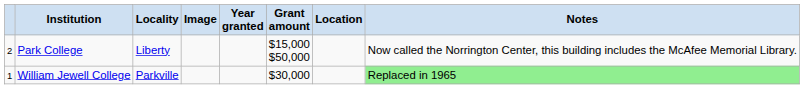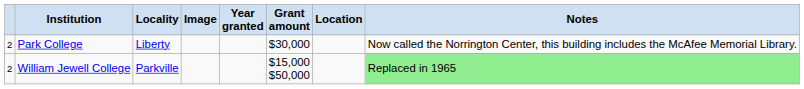Park College | Grant amount: $15,000 $50,000 -> $30,000
William Jewell College | column 1: 1 -> 2
William Jewell College | Grant amount: $30,000 -> $15,000 $50,000
